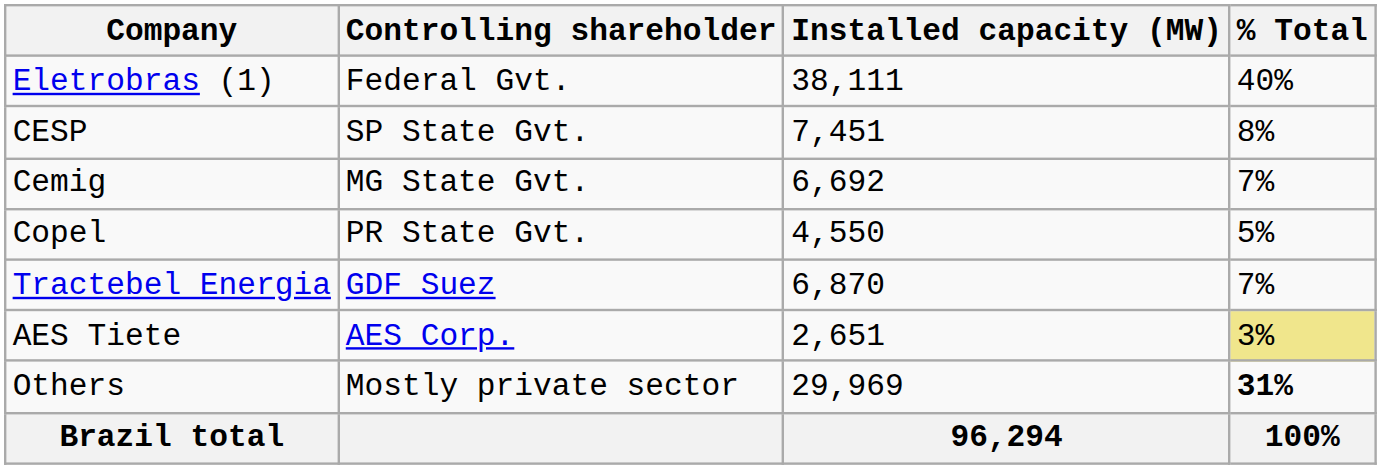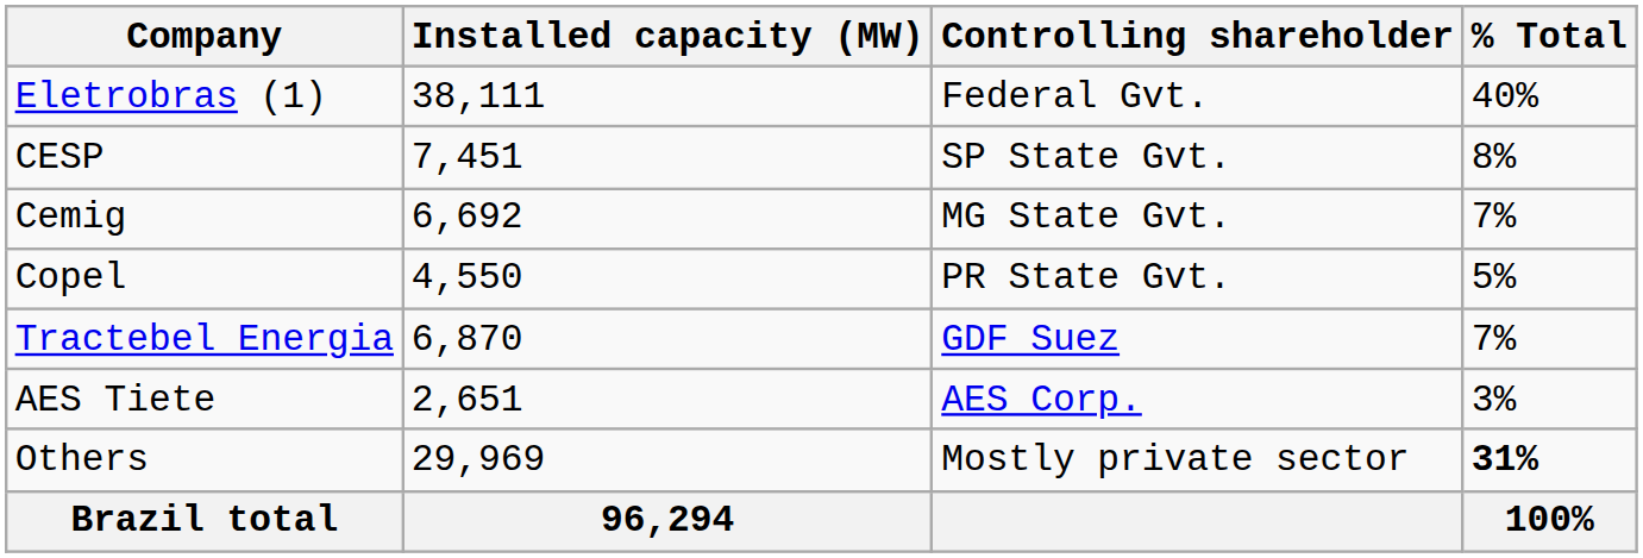columns swapped: Controlling shareholder <-> Installed capacity (MW)
AES Tiete | % Total: khaki background -> no background
